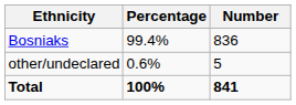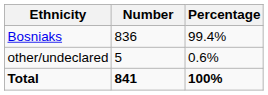columns swapped: Number <-> Percentage
